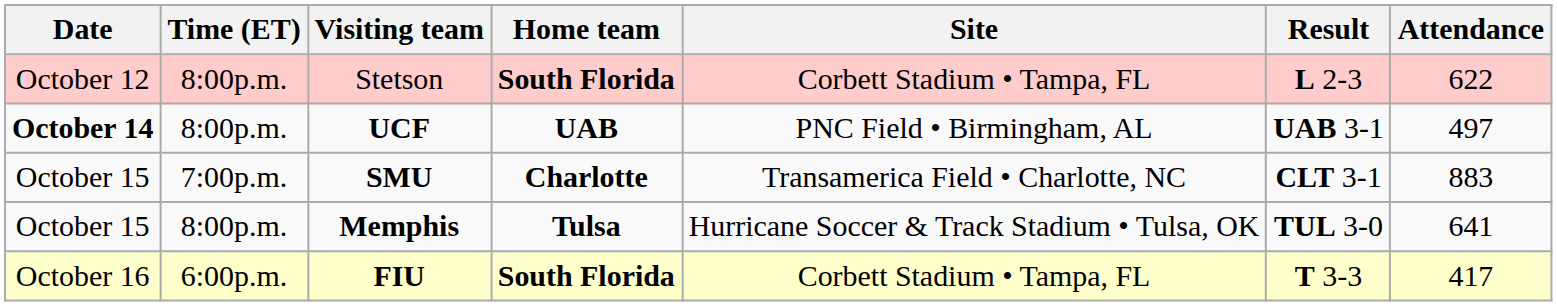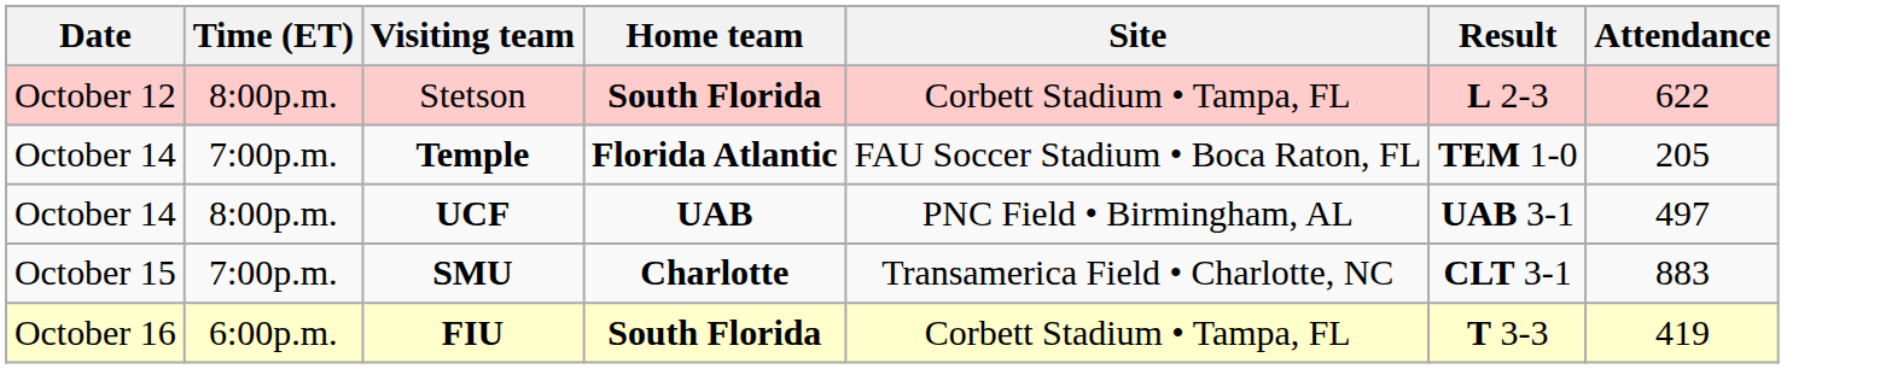+ row: October 14 | 7:00p.m. | Temple | Florida Atlantic | FAU Soccer Stadium • Boca Raton, FL | TEM 1-0 | 205
UCF | Date: bold -> normal
- row: October 15 | 8:00p.m. | Memphis | Tulsa | Hurricane Soccer & Track Stadium • Tulsa, OK | TUL 3-0 | 641
FIU | Attendance: 417 -> 419
